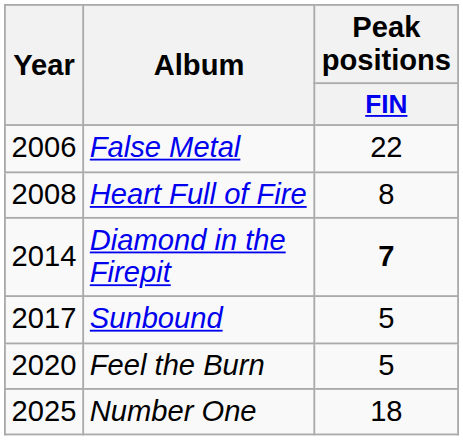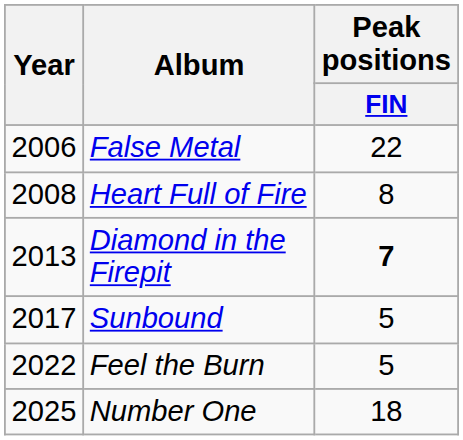Diamond in the Firepit | Year: 2014 -> 2013
Feel the Burn | Year: 2020 -> 2022
